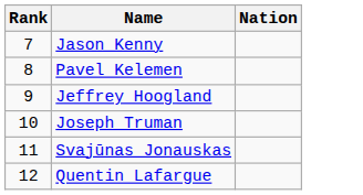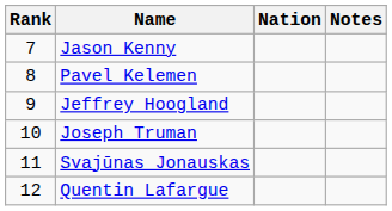+ column: Notes
